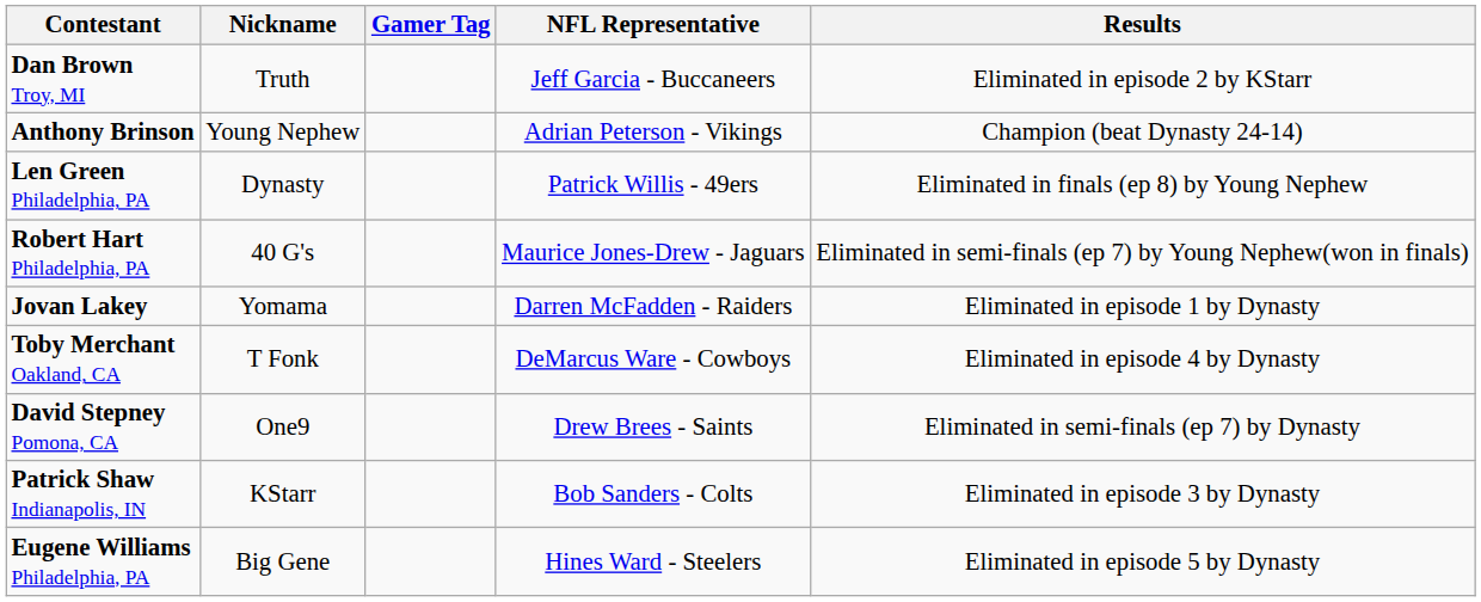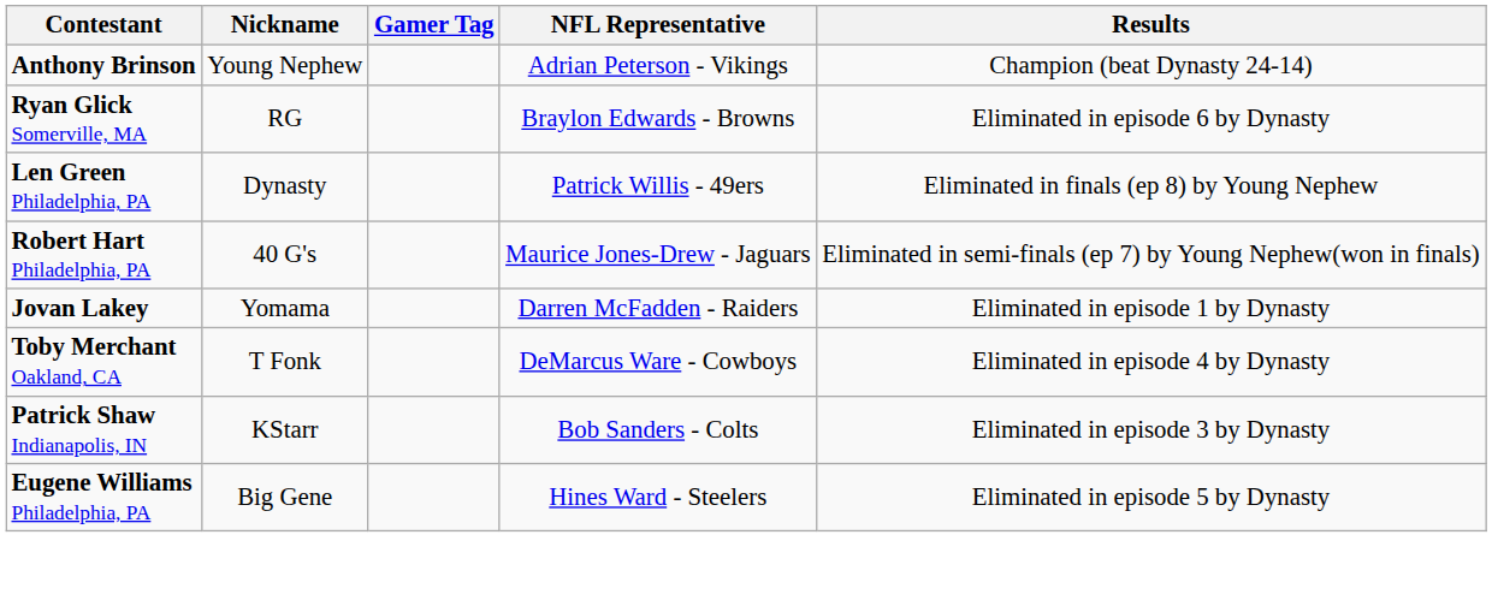- row: Dan Brown Troy, MI | Truth | Jeff Garcia - Buccaneers | Eliminated in episode 2 by KStarr
+ row: Ryan Glick Somerville, MA | RG | Braylon Edwards - Browns | Eliminated in episode 6 by Dynasty
- row: David Stepney Pomona, CA | One9 | Drew Brees - Saints | Eliminated in semi-finals (ep 7) by Dynasty
